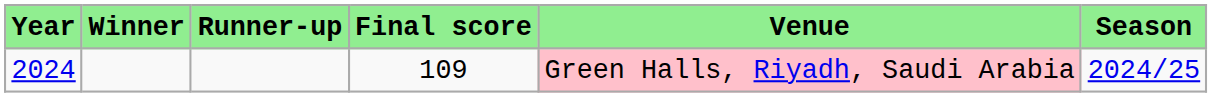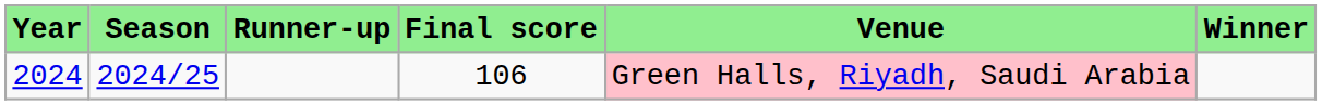columns swapped: Winner <-> Season
2024 | Final score: 109 -> 106
